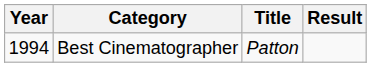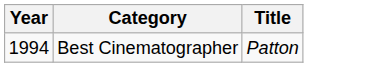- column: Result
